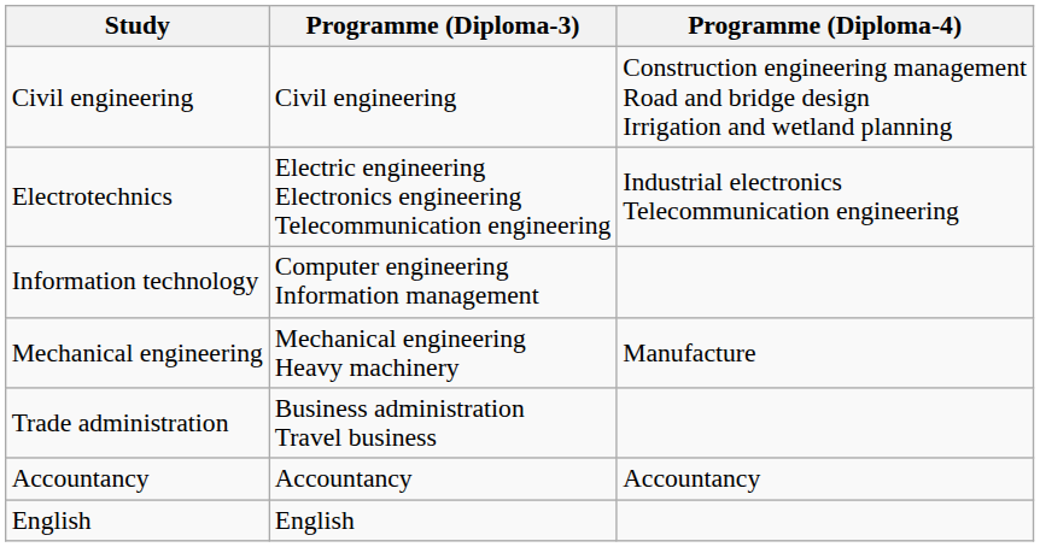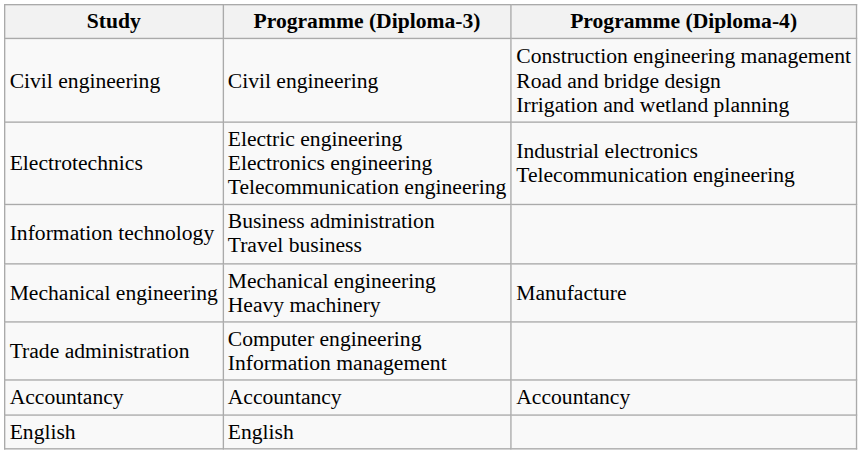Information technology | Programme (Diploma-3): Computer engineering Information management -> Business administration Travel business
Trade administration | Programme (Diploma-3): Business administration Travel business -> Computer engineering Information management
